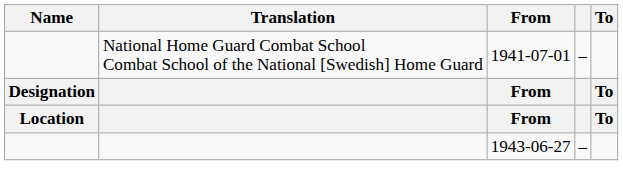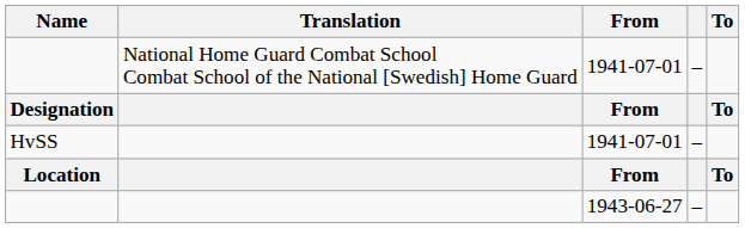+ row: HvSS | 1941-07-01 | –
